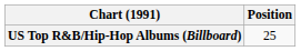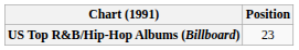US Top R&B/Hip-Hop Albums (Billboard) | Position: 25 -> 23
